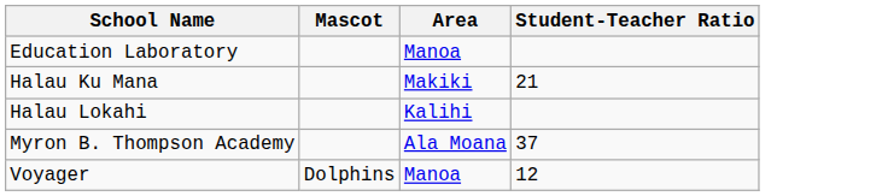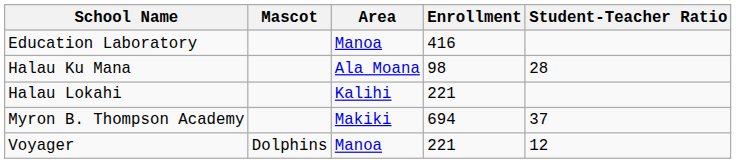+ column: Enrollment | 416 | 98 | 221 | 694 | 221
Halau Ku Mana | Area: Makiki -> Ala Moana
Halau Ku Mana | Student-Teacher Ratio: 21 -> 28
Myron B. Thompson Academy | Area: Ala Moana -> Makiki
